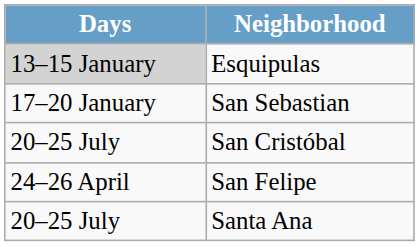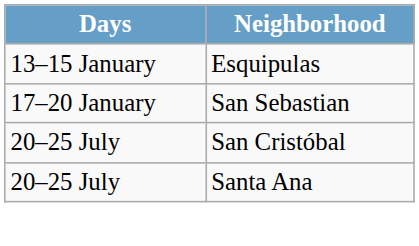Esquipulas | Days: lightgrey background -> no background
- row: 24–26 April | San Felipe
